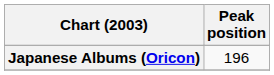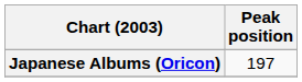Japanese Albums (Oricon) | Peak position: 196 -> 197
